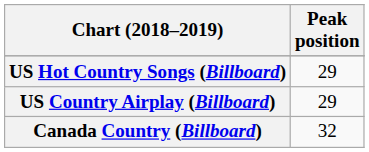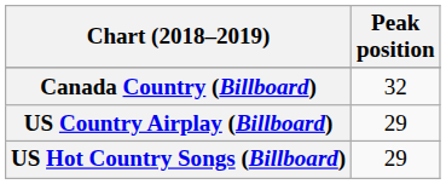rows swapped: Canada Country (Billboard) <-> US Hot Country Songs (Billboard)
